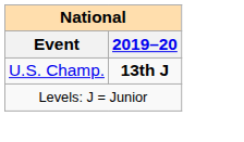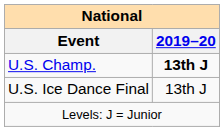+ row: U.S. Ice Dance Final | 13th J
